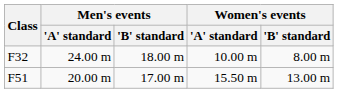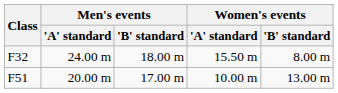F32 | Women's events / 'A' standard: 10.00 m -> 15.50 m
F51 | Women's events / 'A' standard: 15.50 m -> 10.00 m
